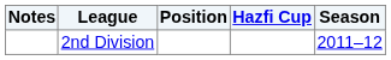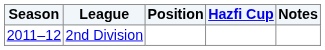columns swapped: Season <-> Notes
